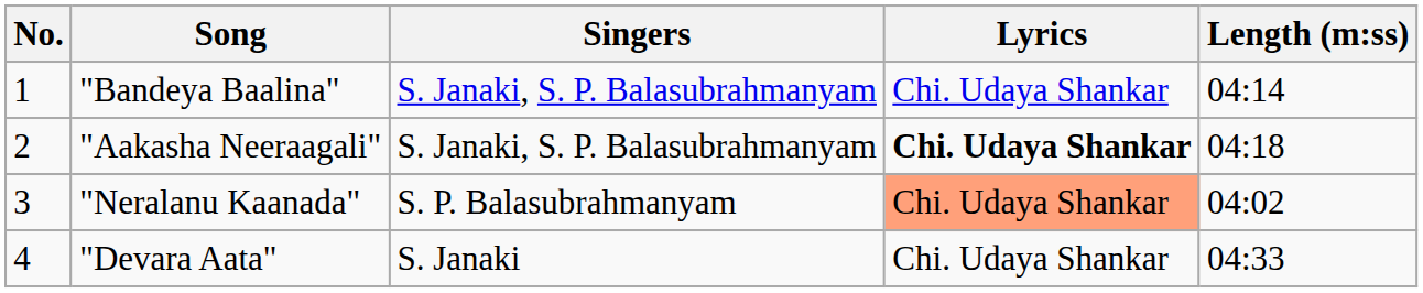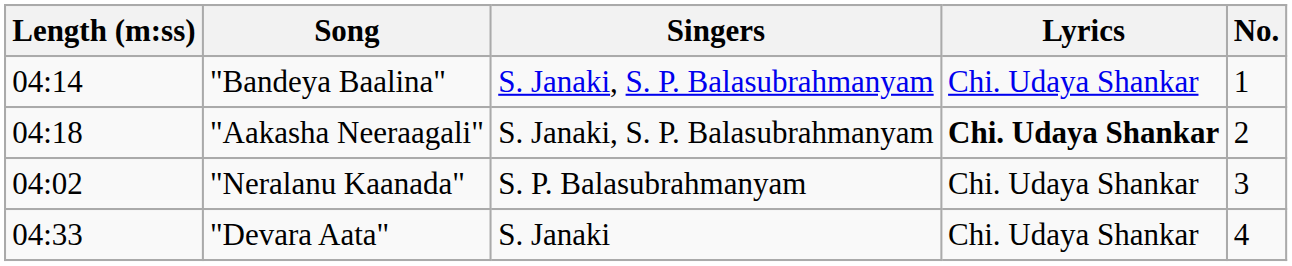columns swapped: No. <-> Length (m:ss)
"Neralanu Kaanada" | Lyrics: lightsalmon background -> no background
